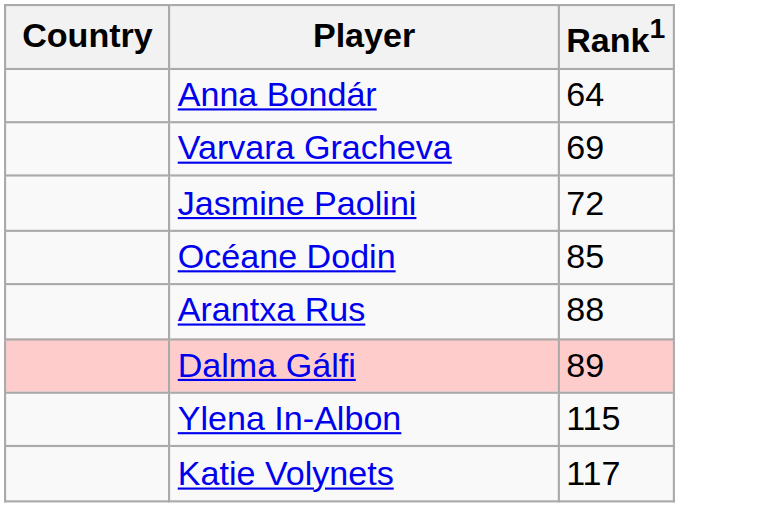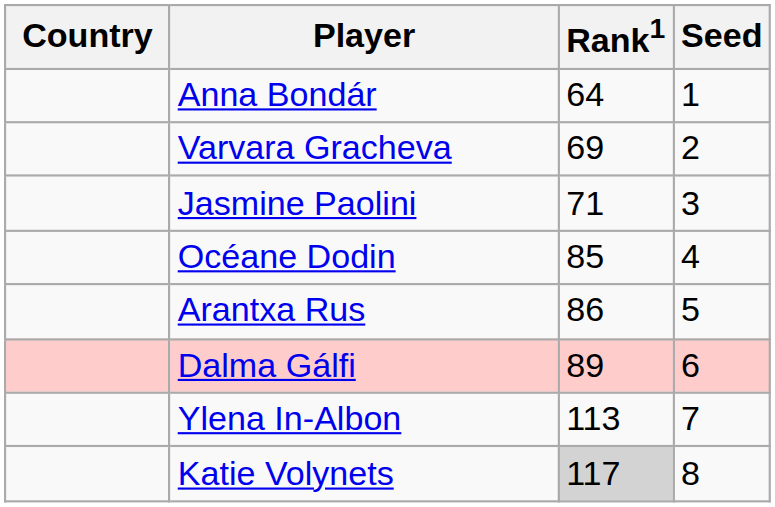+ column: Seed | 1 | 2 | 3 | 4 | 5 | 6 | 7 | 8
Jasmine Paolini | Rank1: 72 -> 71
Arantxa Rus | Rank1: 88 -> 86
Ylena In-Albon | Rank1: 115 -> 113
Katie Volynets | Rank1: no background -> lightgrey background
